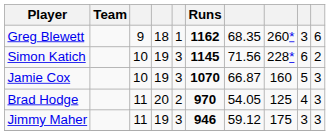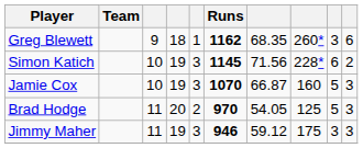Brad Hodge | column 9: 4 -> 5
